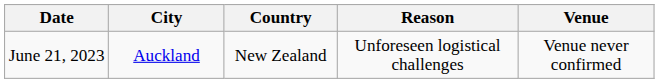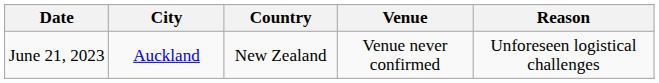columns swapped: Venue <-> Reason
